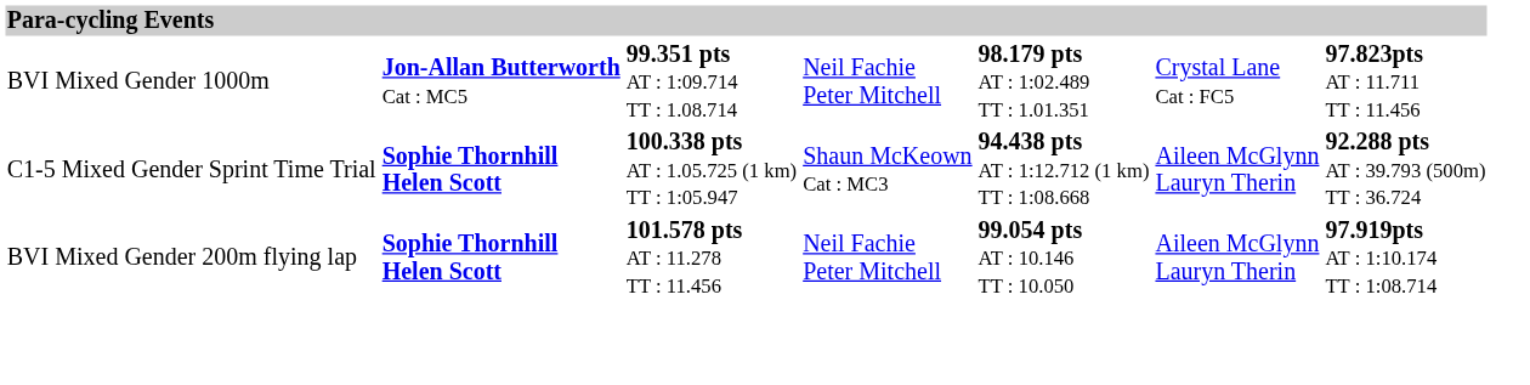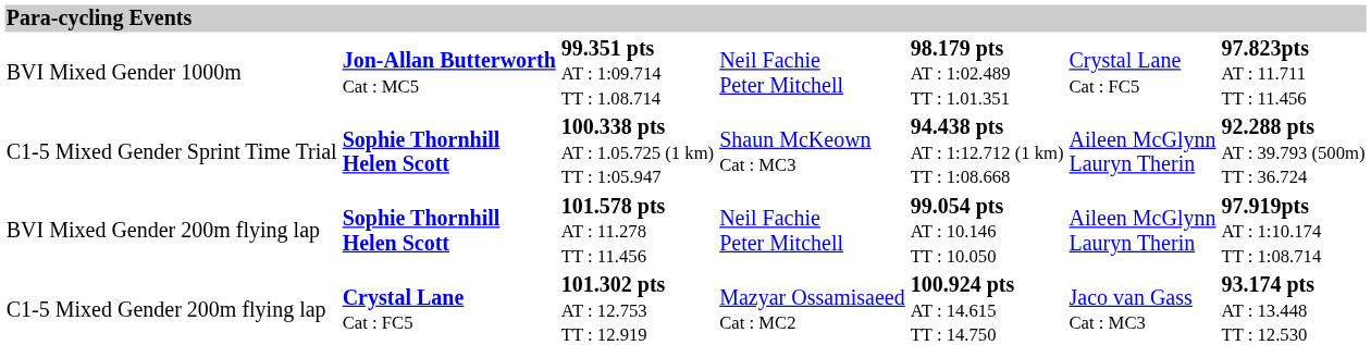+ row: C1-5 Mixed Gender 200m flying lap | Crystal Lane Cat : FC5 | 101.302 pts AT : 12.753 TT : 12.919 | Mazyar Ossamisaeed Cat : MC2 | 100.924 pts AT : 14.615 TT : 14.750 | Jaco van Gass Cat : MC3 | 93.174 pts AT : 13.448 TT : 12.530
